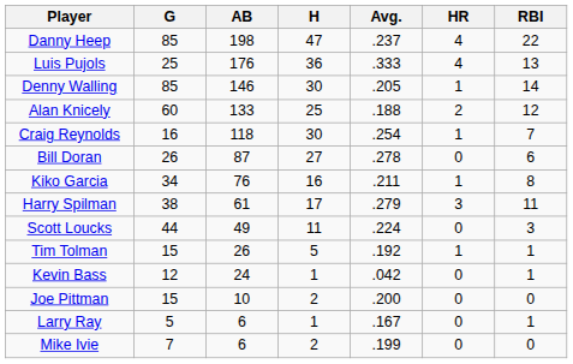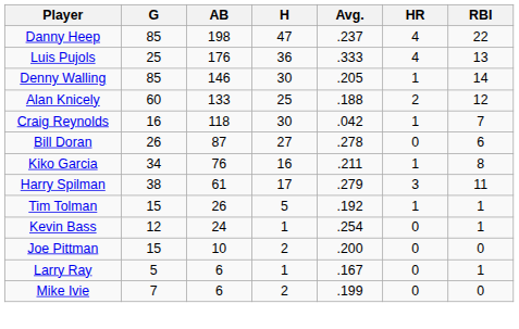Craig Reynolds | Avg.: .254 -> .042
- row: Scott Loucks | 44 | 49 | 11 | .224 | 0 | 3
Kevin Bass | Avg.: .042 -> .254
